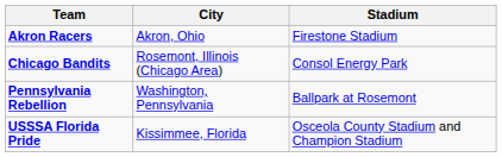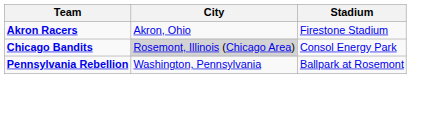Chicago Bandits | City: no background -> lightgrey background
- row: USSSA Florida Pride | Kissimmee, Florida | Osceola County Stadium and Champion Stadium
